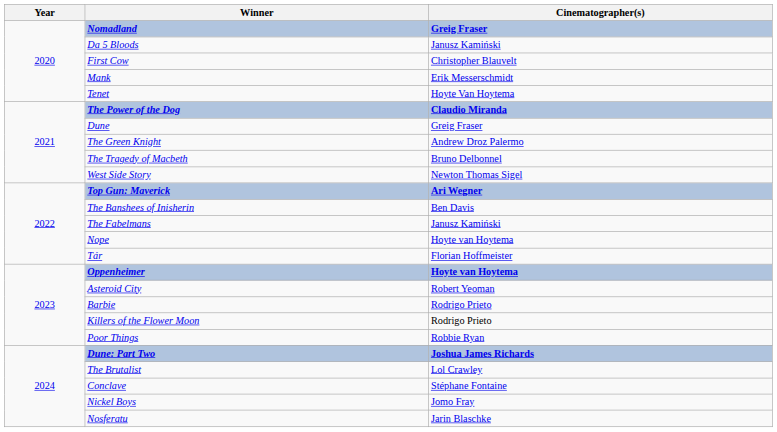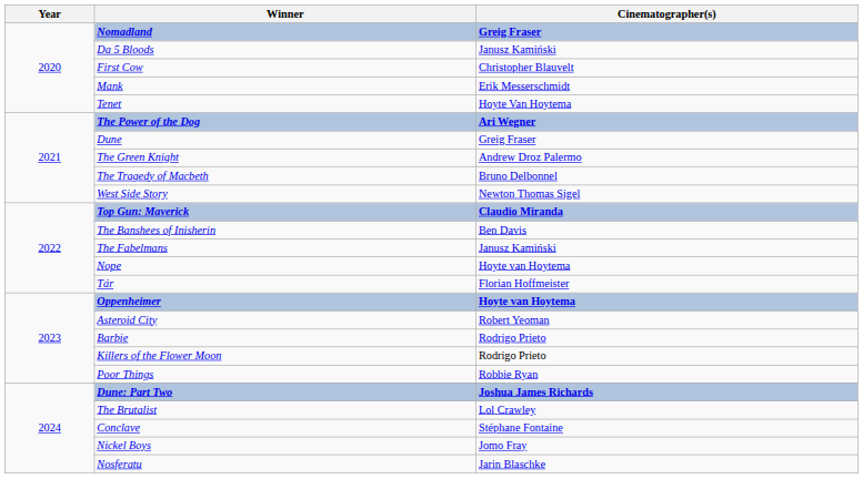The Power of the Dog | Cinematographer(s): Claudio Miranda -> Ari Wegner
Top Gun: Maverick | Cinematographer(s): Ari Wegner -> Claudio Miranda
